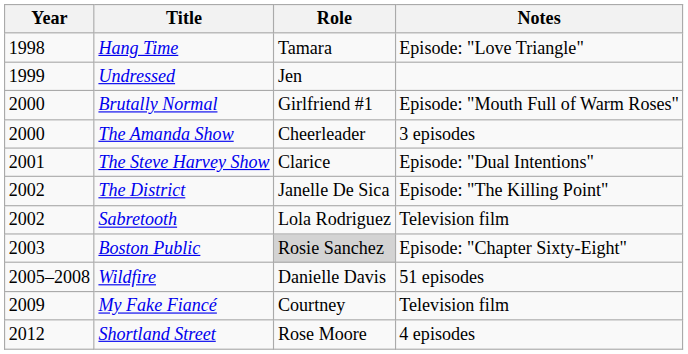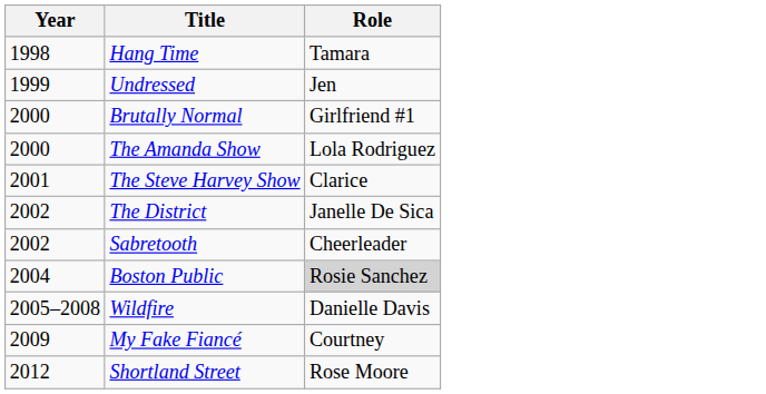- column: Notes | Episode: "Love Triangle" | Episode: "Mouth Full of Warm Roses" | 3 episodes | Episode: "Dual Intentions" | Episode: "The Killing Point" | Television film | Episode: "Chapter Sixty-Eight" | 51 episodes | Television film | 4 episodes
The Amanda Show | Role: Cheerleader -> Lola Rodriguez
Sabretooth | Role: Lola Rodriguez -> Cheerleader
Boston Public | Year: 2003 -> 2004
